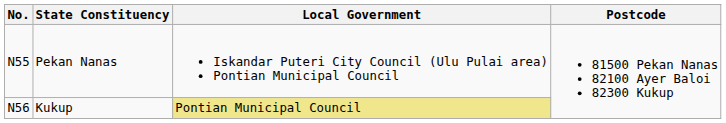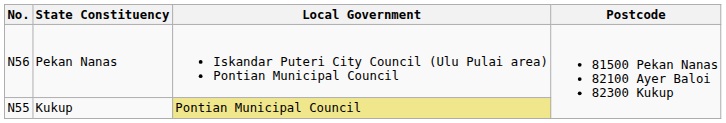Pekan Nanas | No.: N55 -> N56
Kukup | No.: N56 -> N55
